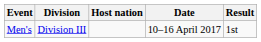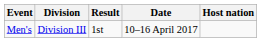columns swapped: Host nation <-> Result
